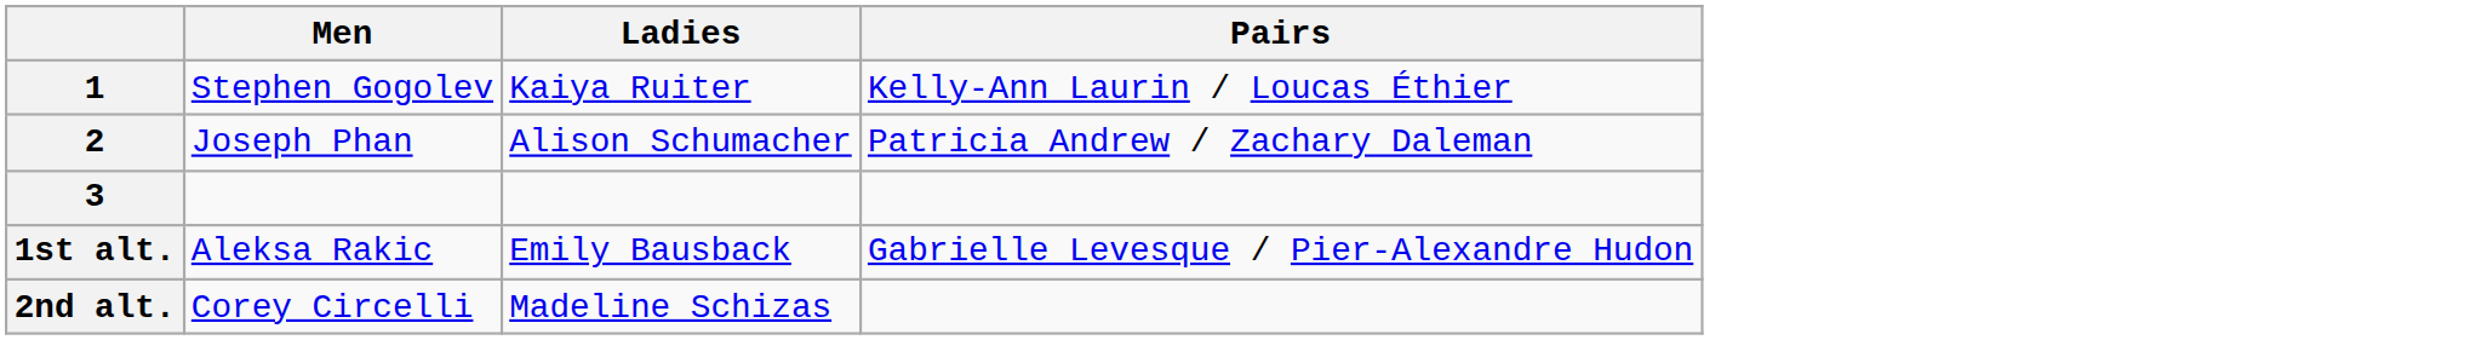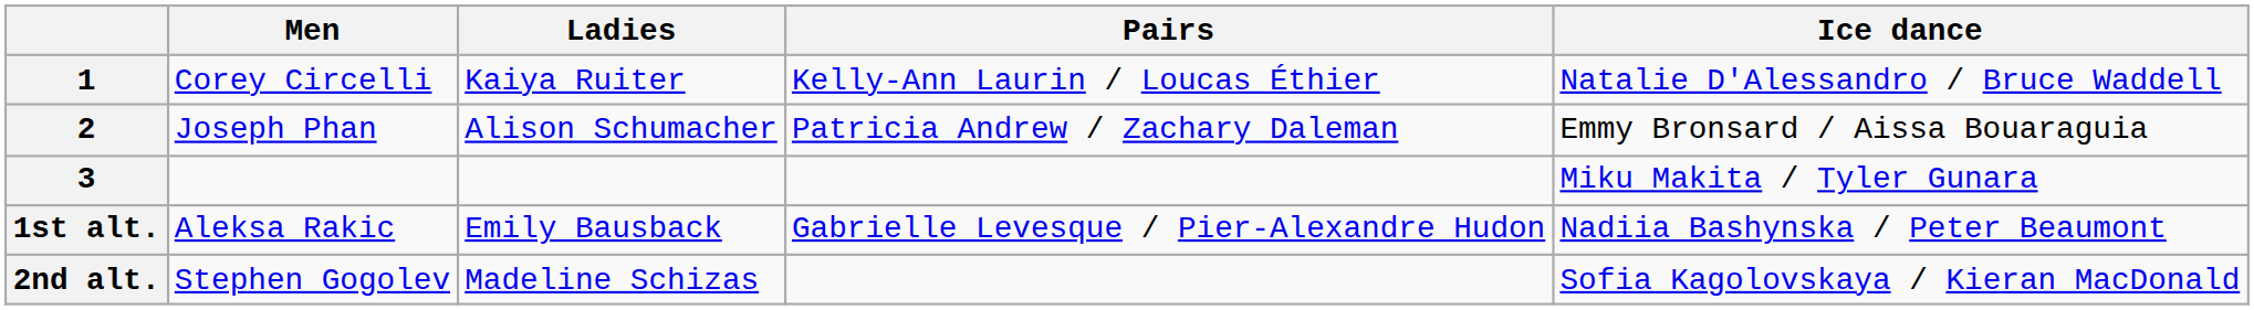+ column: Ice dance | Natalie D'Alessandro / Bruce Waddell | Emmy Bronsard / Aissa Bouaraguia | Miku Makita / Tyler Gunara | Nadiia Bashynska / Peter Beaumont | Sofia Kagolovskaya / Kieran MacDonald
1 | Men: Stephen Gogolev -> Corey Circelli
2nd alt. | Men: Corey Circelli -> Stephen Gogolev
